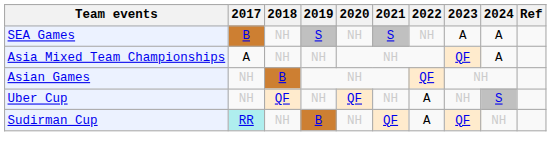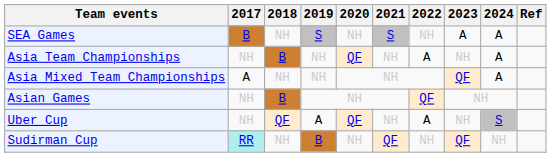+ row: Asia Team Championships | NH | B | NH | QF | NH | A | NH | A
Uber Cup | 2019: NH -> A
Sudirman Cup | 2022: A -> NH
